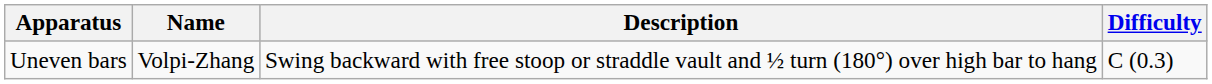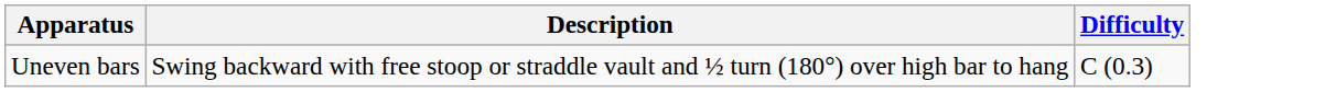- column: Name | Volpi-Zhang
